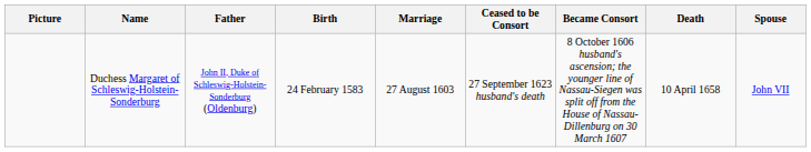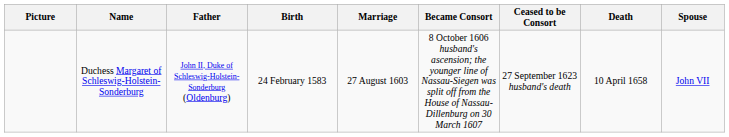columns swapped: Became Consort <-> Ceased to be Consort
